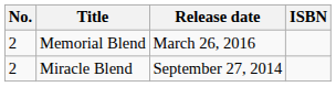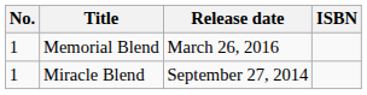Memorial Blend | No.: 2 -> 1
Miracle Blend | No.: 2 -> 1
